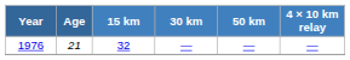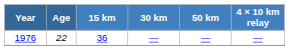1976 | Age: 21 -> 22
1976 | 15 km: 32 -> 36
